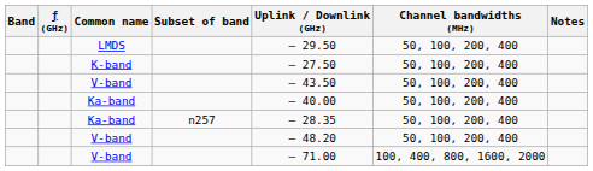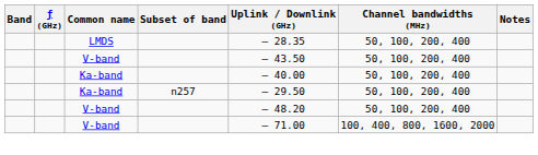LMDS | Uplink / Downlink (GHz): – 29.50 -> – 28.35
- row: K-band | – 27.50 | 50, 100, 200, 400
Ka-band / n257 | Uplink / Downlink (GHz): – 28.35 -> – 29.50
